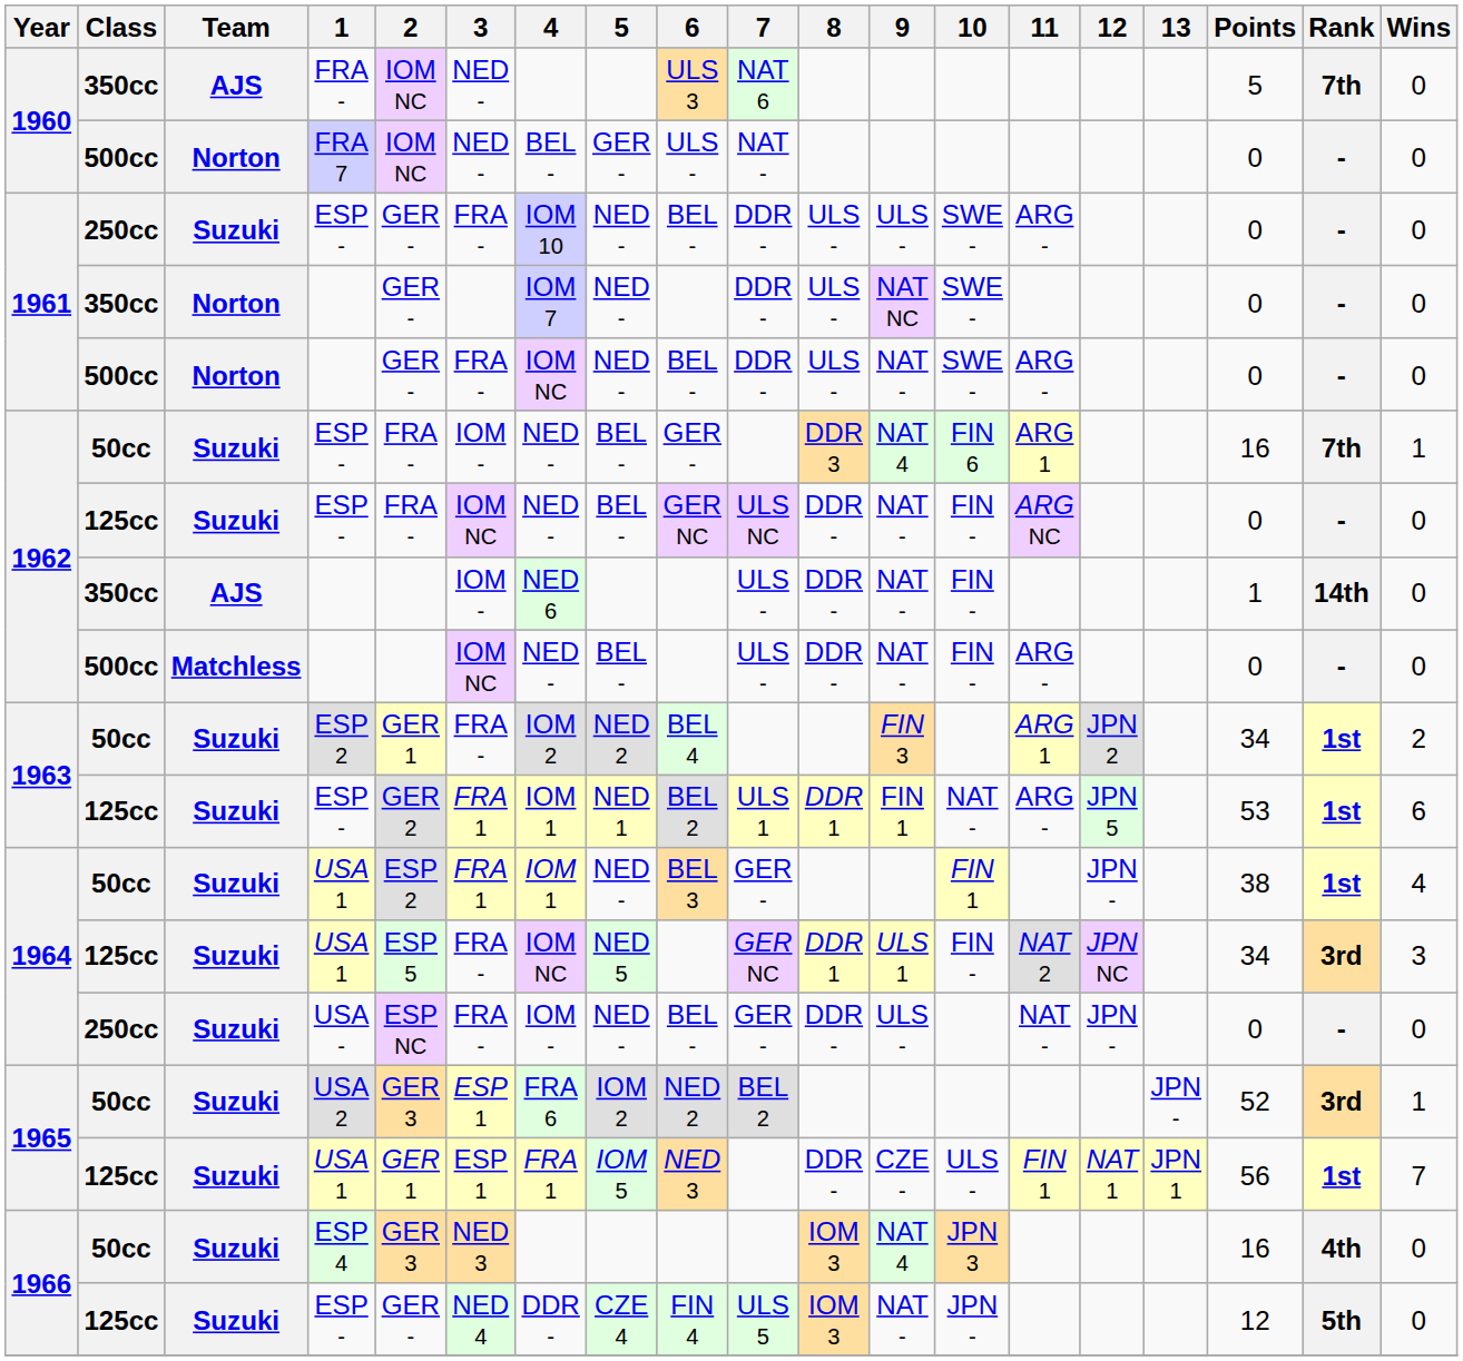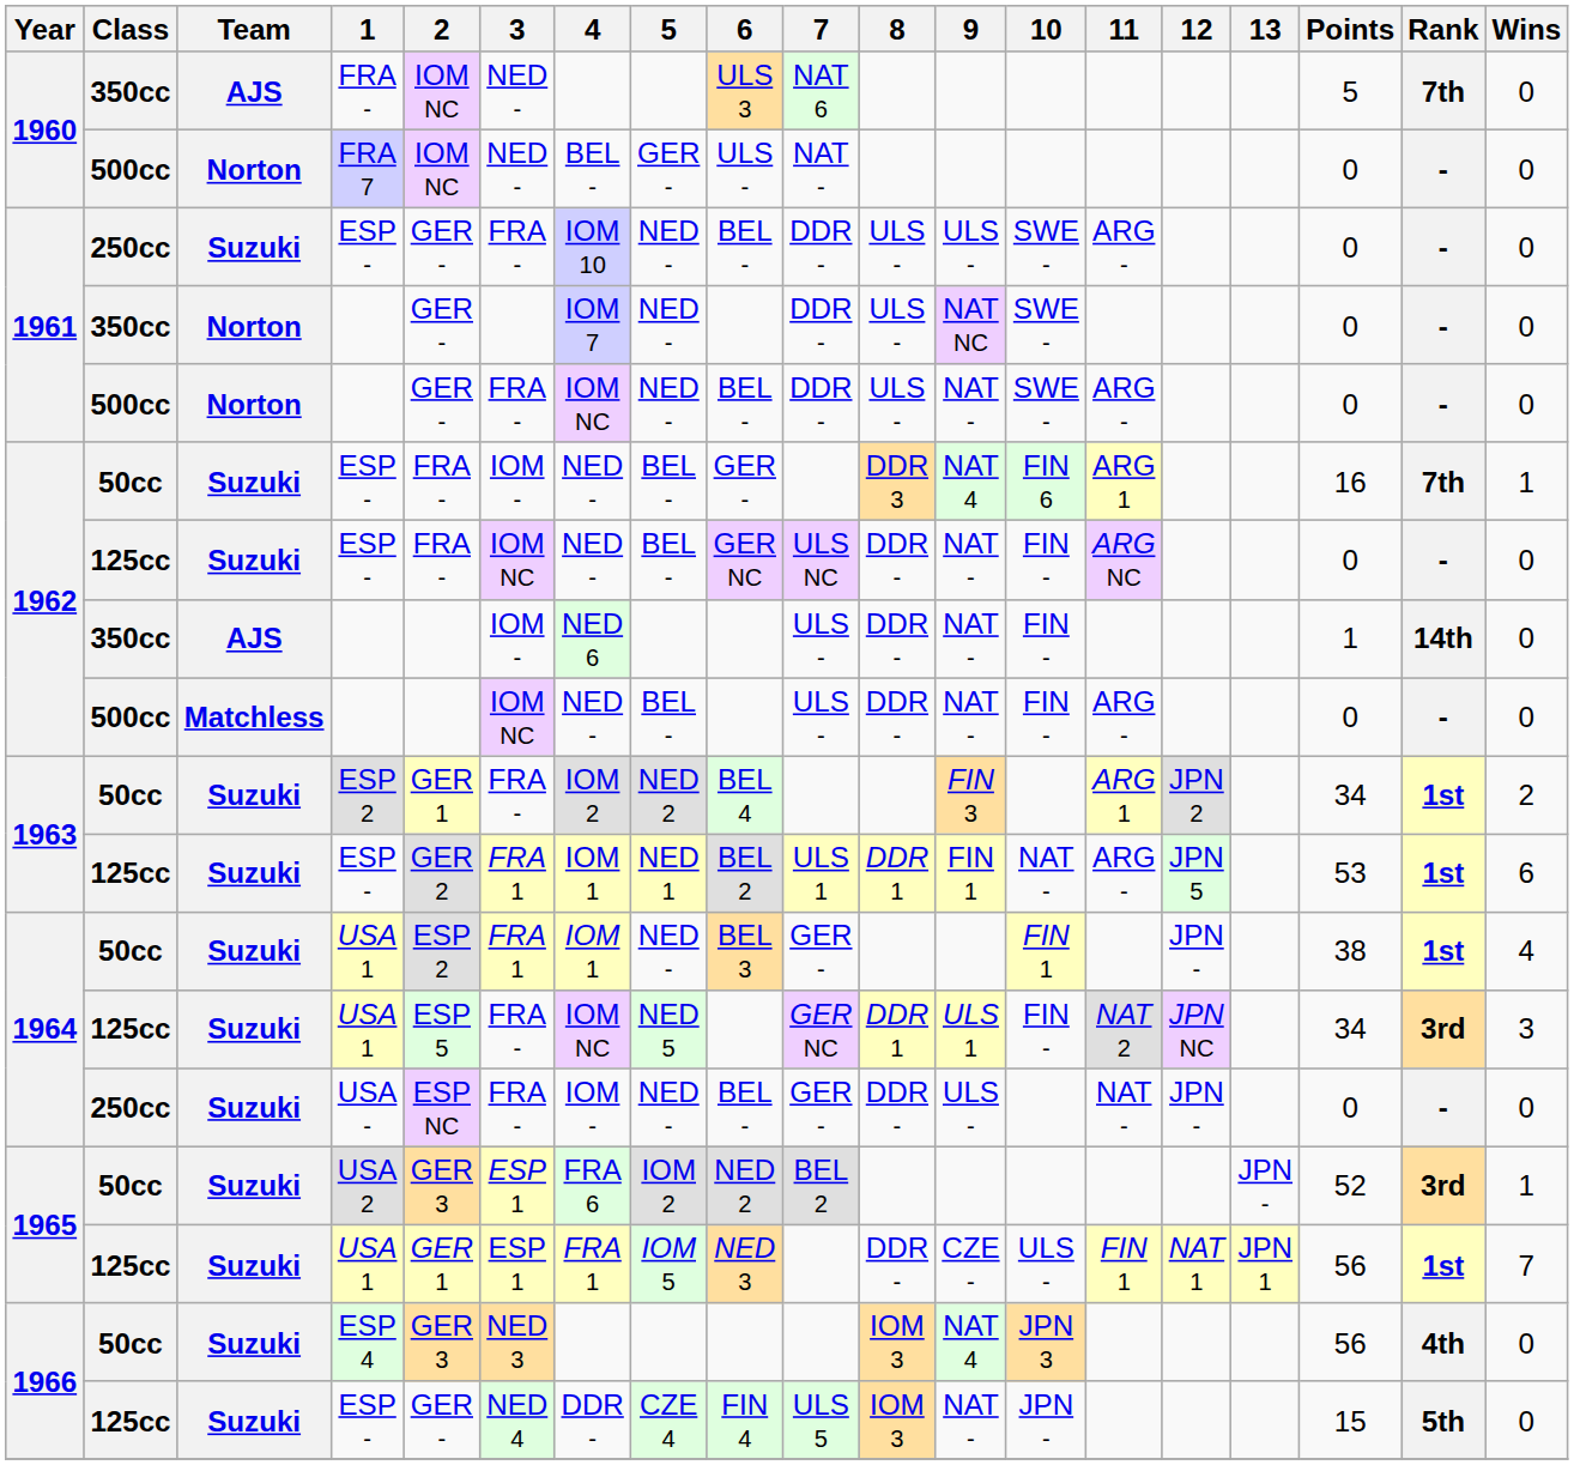ESP 4 | Points: 16 -> 56
1966 / ESP - | Points: 12 -> 15
